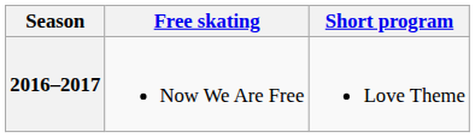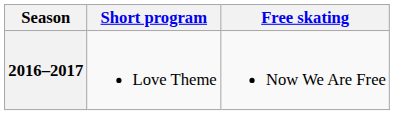columns swapped: Short program <-> Free skating
